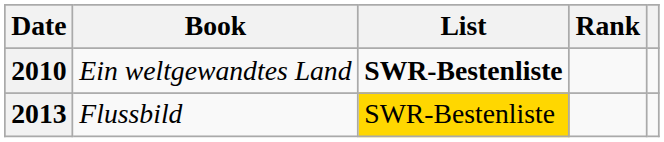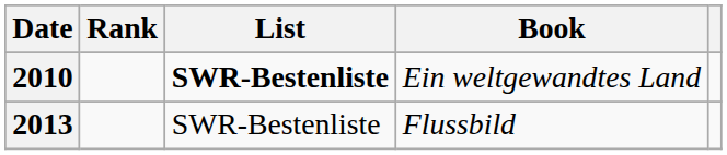columns swapped: Book <-> Rank
2013 | List: gold background -> no background
